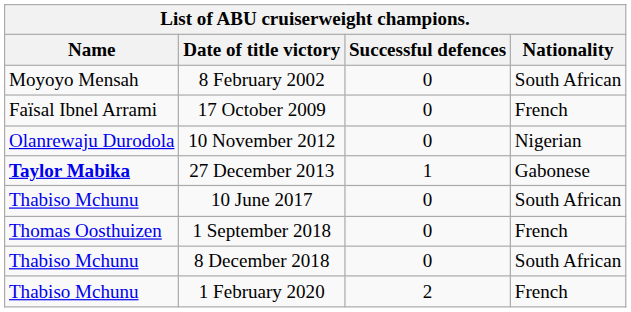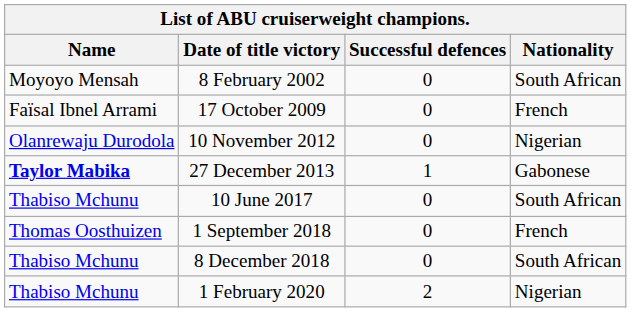1 February 2020 | Nationality: French -> Nigerian
